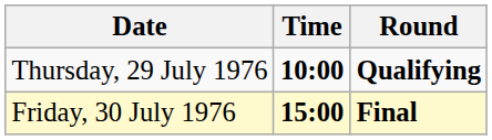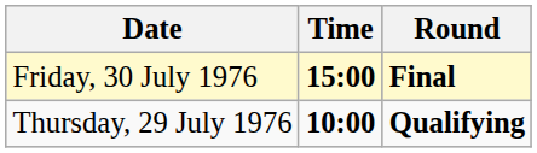rows swapped: Thursday, 29 July 1976 <-> Friday, 30 July 1976
